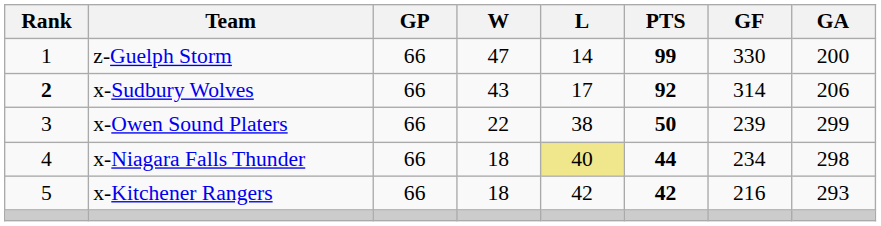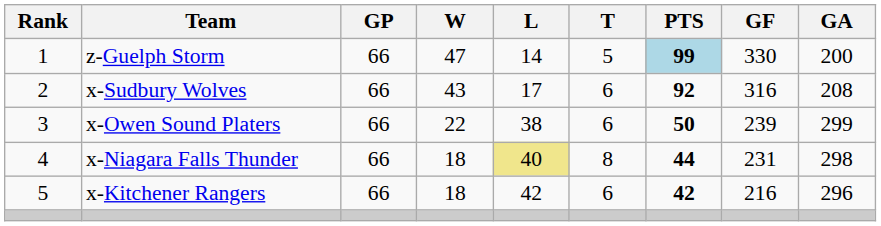+ column: T | 5 | 6 | 6 | 8 | 6
z-Guelph Storm | PTS: no background -> lightblue background
x-Sudbury Wolves | Rank: bold -> normal
x-Sudbury Wolves | GF: 314 -> 316
x-Sudbury Wolves | GA: 206 -> 208
x-Niagara Falls Thunder | GF: 234 -> 231
x-Kitchener Rangers | GA: 293 -> 296
